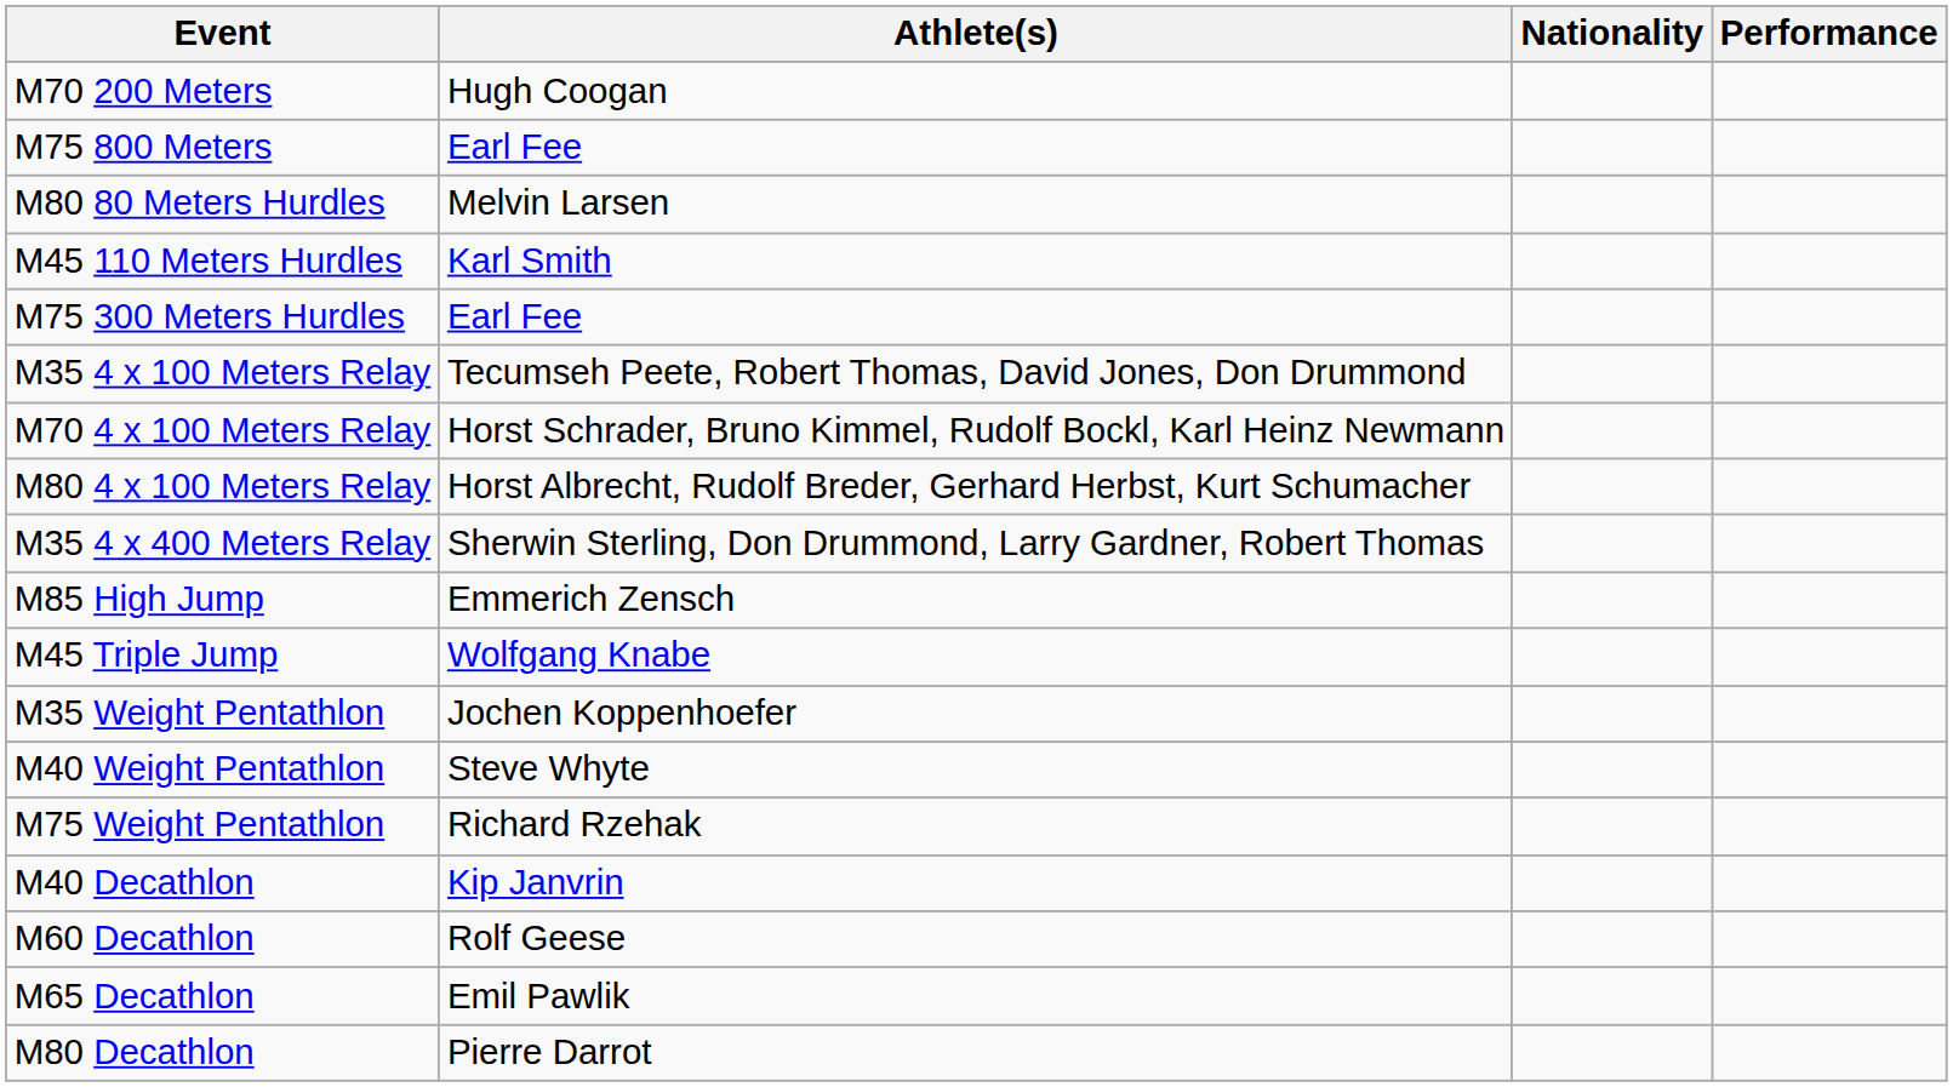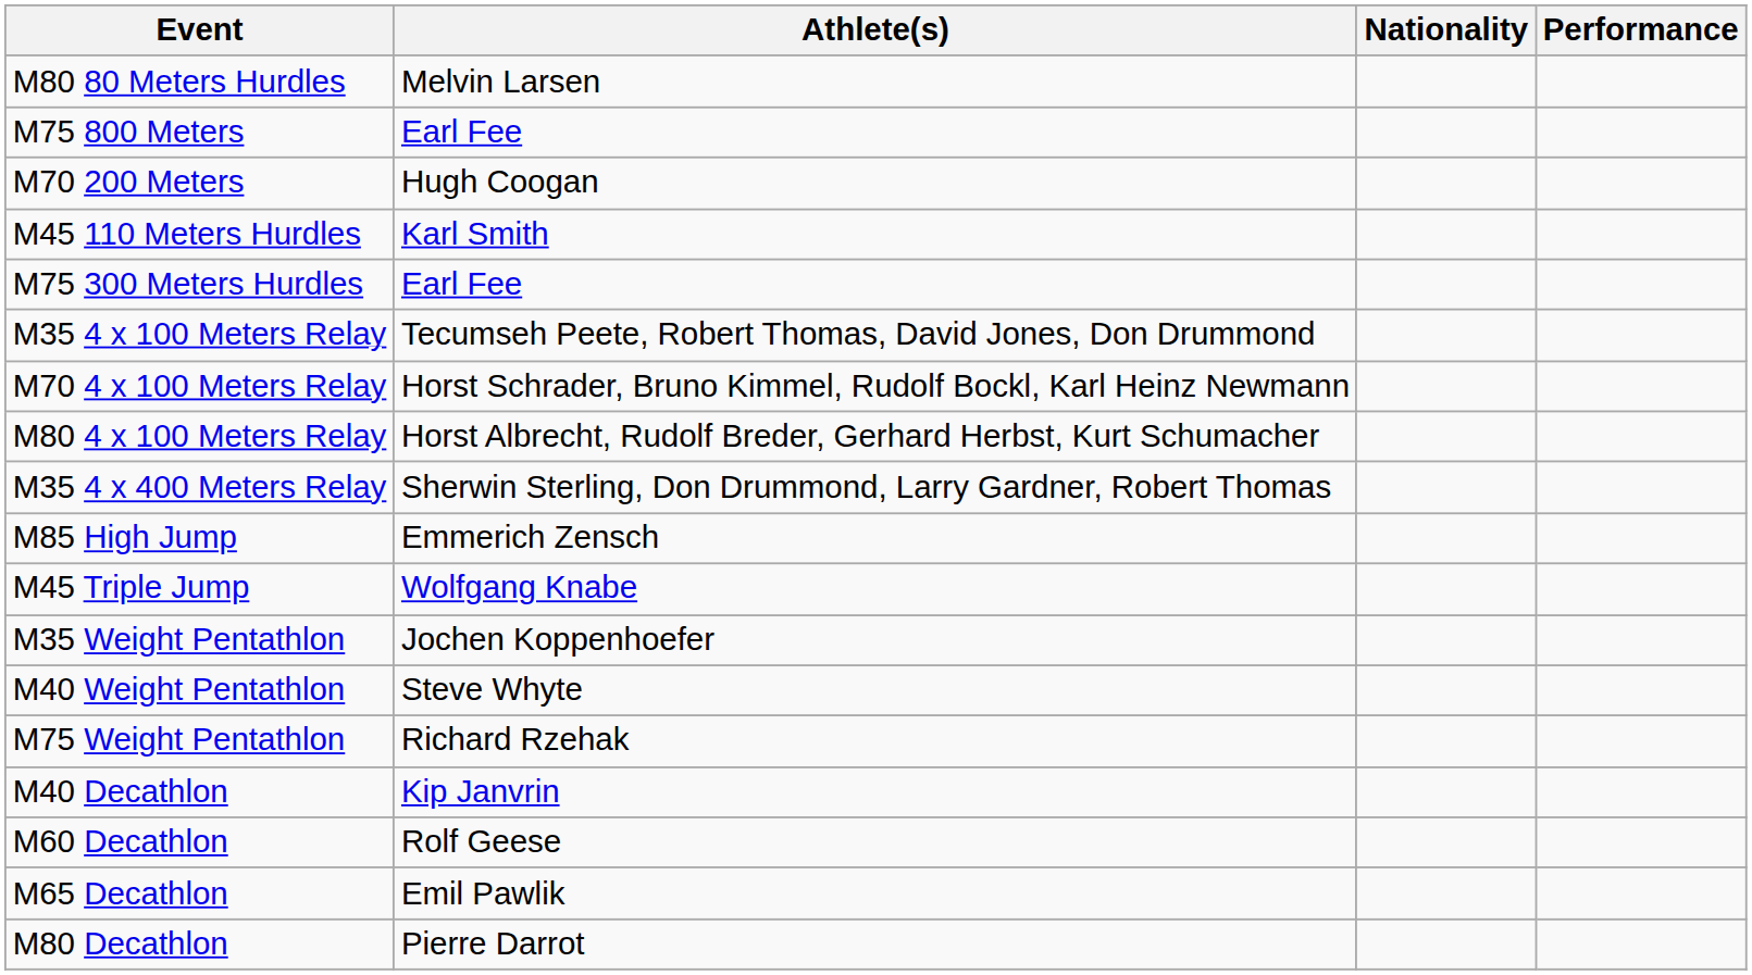rows swapped: M70 200 Meters <-> M80 80 Meters Hurdles
